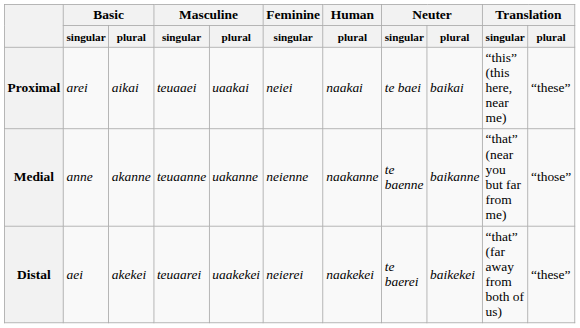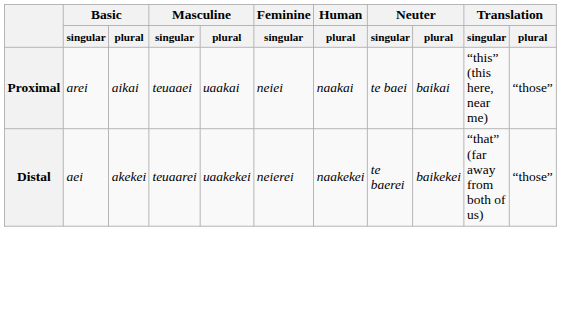Proximal | Translation / plural: “these” -> “those”
- row: Medial | anne | akanne | teuaanne | uakanne | neienne | naakanne | te baenne | baikanne | “that” (near you but far from me) | “those”
Distal | Translation / plural: “these” -> “those”
